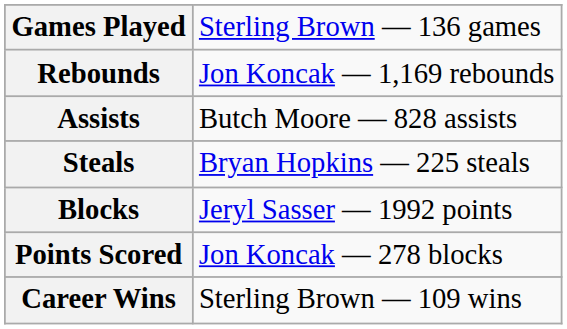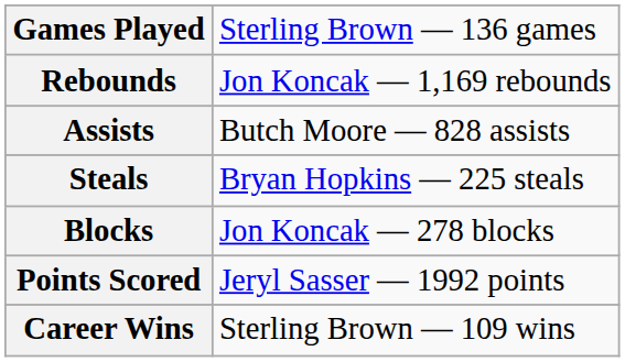Blocks | column 2: Jeryl Sasser — 1992 points -> Jon Koncak — 278 blocks
Points Scored | column 2: Jon Koncak — 278 blocks -> Jeryl Sasser — 1992 points
